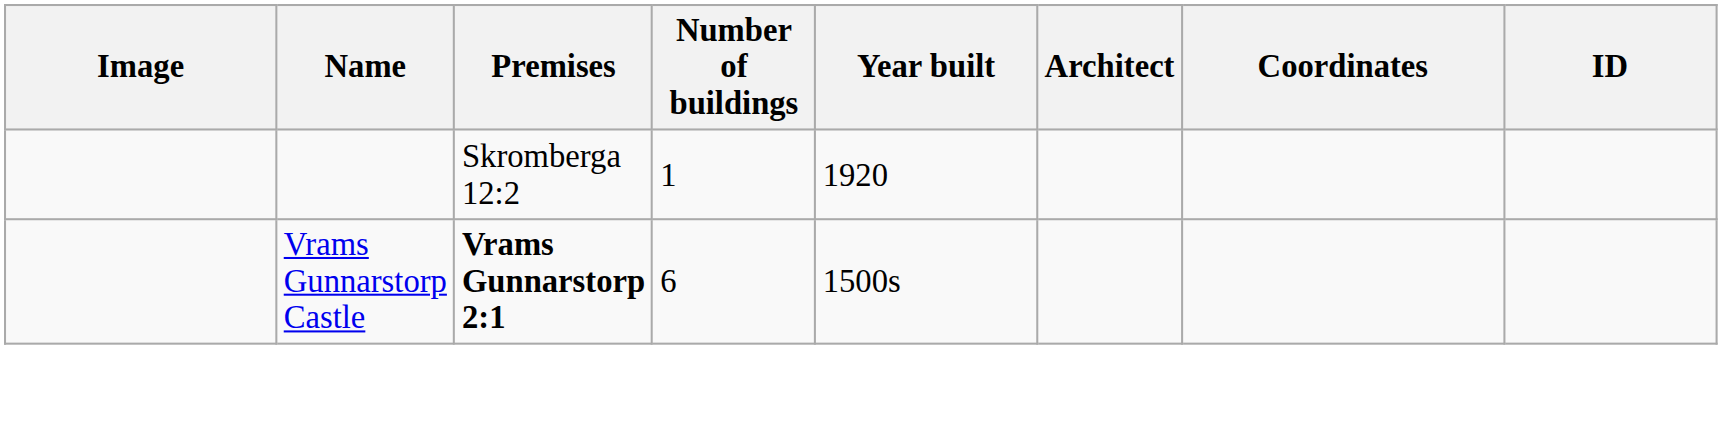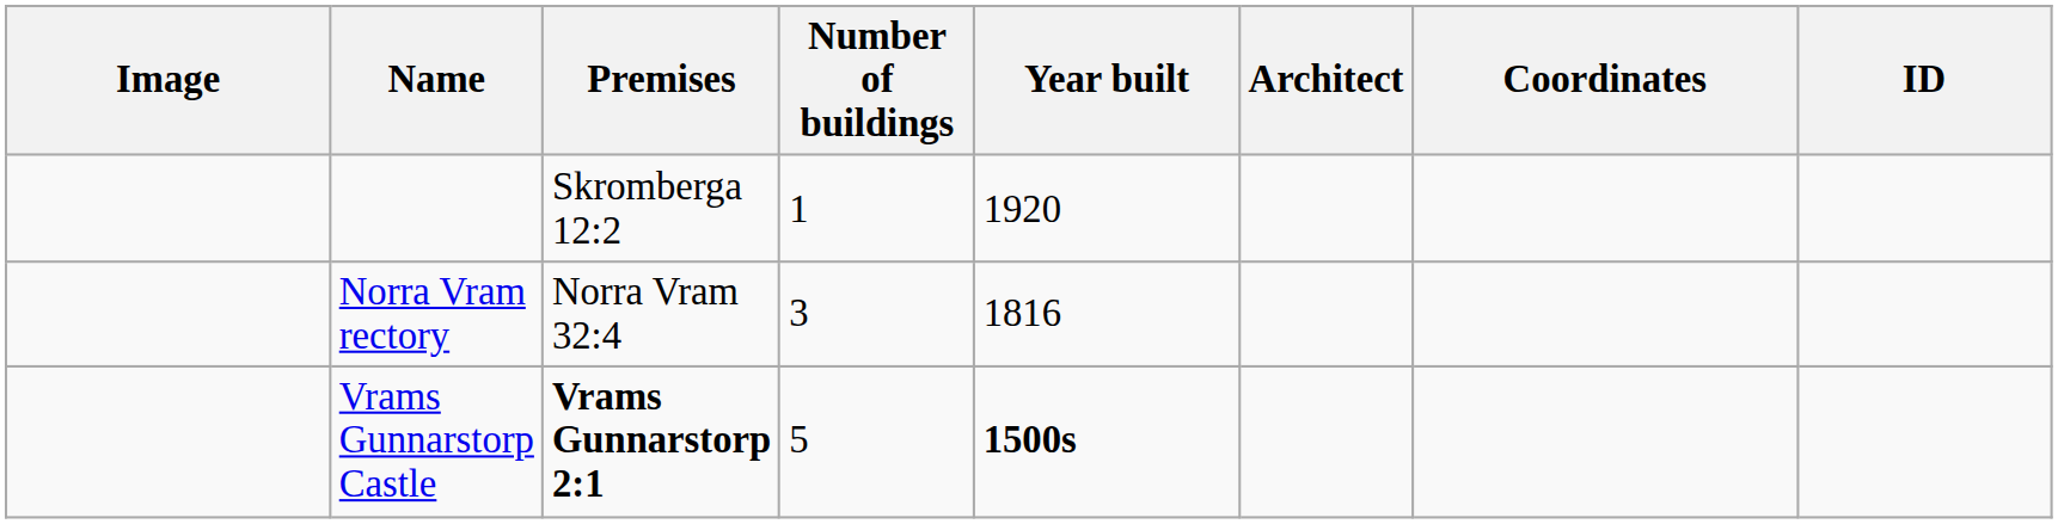+ row: Norra Vram rectory | Norra Vram 32:4 | 3 | 1816
Vrams Gunnarstorp Castle | Number of buildings: 6 -> 5
Vrams Gunnarstorp Castle | Year built: normal -> bold
